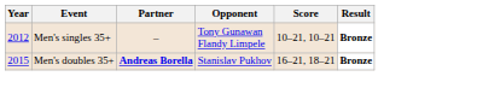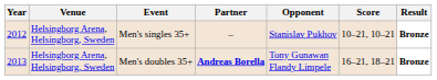+ column: Venue | Helsingborg Arena, Helsingborg, Sweden | Helsingborg Arena, Helsingborg, Sweden
Men's singles 35+ | Opponent: Tony Gunawan Flandy Limpele -> Stanislav Pukhov
Men's doubles 35+ | Year: 2015 -> 2013
Men's doubles 35+ | Opponent: Stanislav Pukhov -> Tony Gunawan Flandy Limpele
